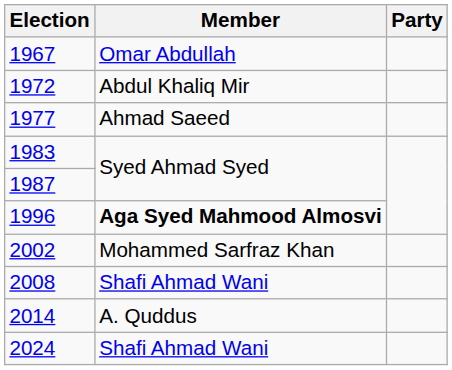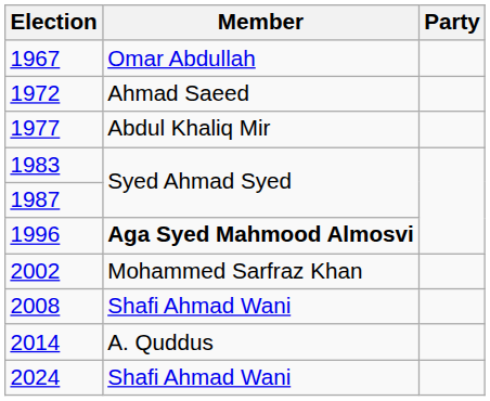1972 | Member: Abdul Khaliq Mir -> Ahmad Saeed
1977 | Member: Ahmad Saeed -> Abdul Khaliq Mir
